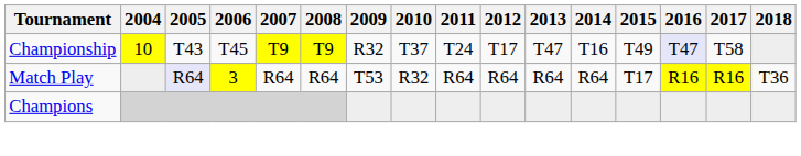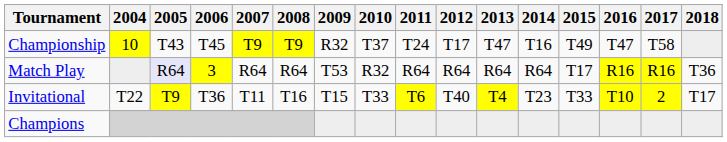Championship | 2016: lavender background -> no background
+ row: Invitational | T22 | T9 | T36 | T11 | T16 | T15 | T33 | T6 | T40 | T4 | T23 | T33 | T10 | 2 | T17
